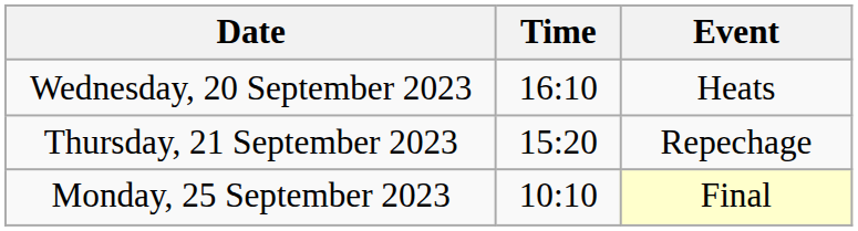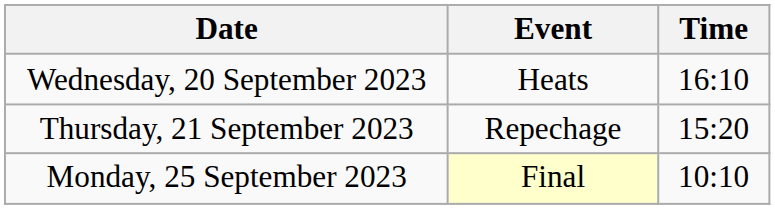columns swapped: Time <-> Event
